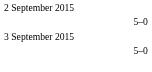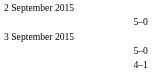+ row: 4–1
